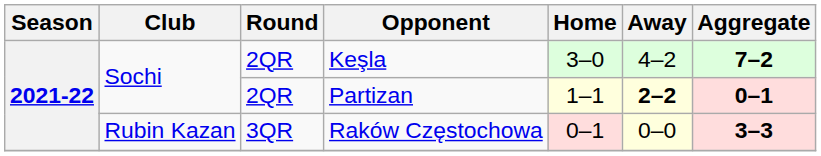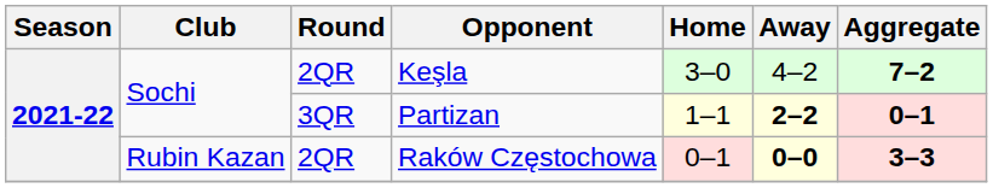Partizan | Round: 2QR -> 3QR
Raków Częstochowa | Round: 3QR -> 2QR
Raków Częstochowa | Away: normal -> bold
